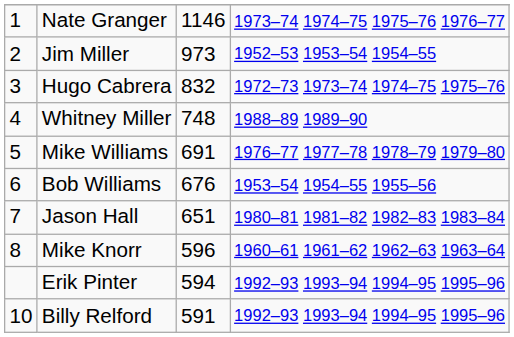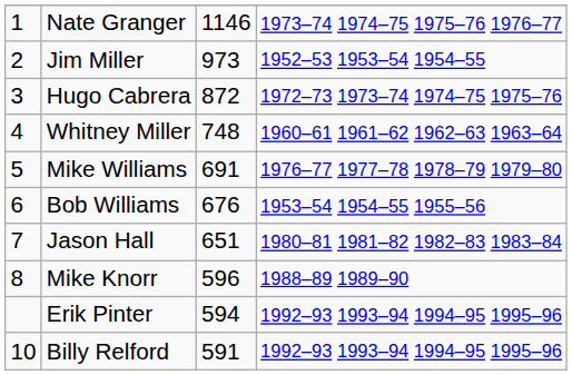Hugo Cabrera | column 3: 832 -> 872
Whitney Miller | column 4: 1988–89 1989–90 -> 1960–61 1961–62 1962–63 1963–64
Mike Knorr | column 4: 1960–61 1961–62 1962–63 1963–64 -> 1988–89 1989–90
